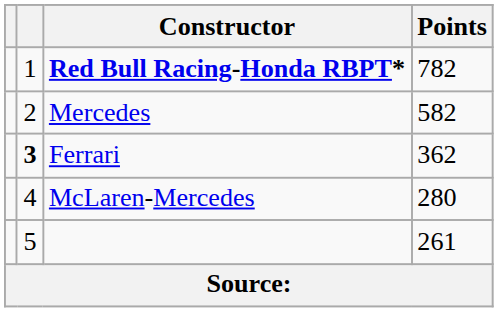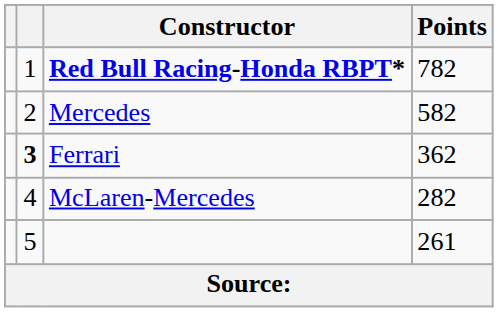McLaren-Mercedes | Points: 280 -> 282
